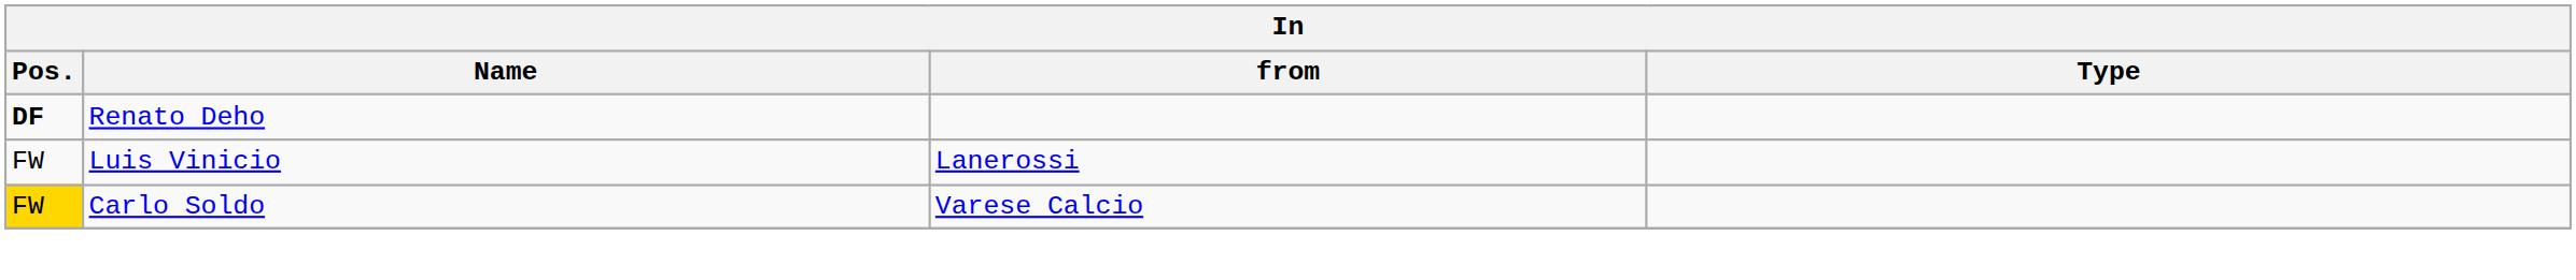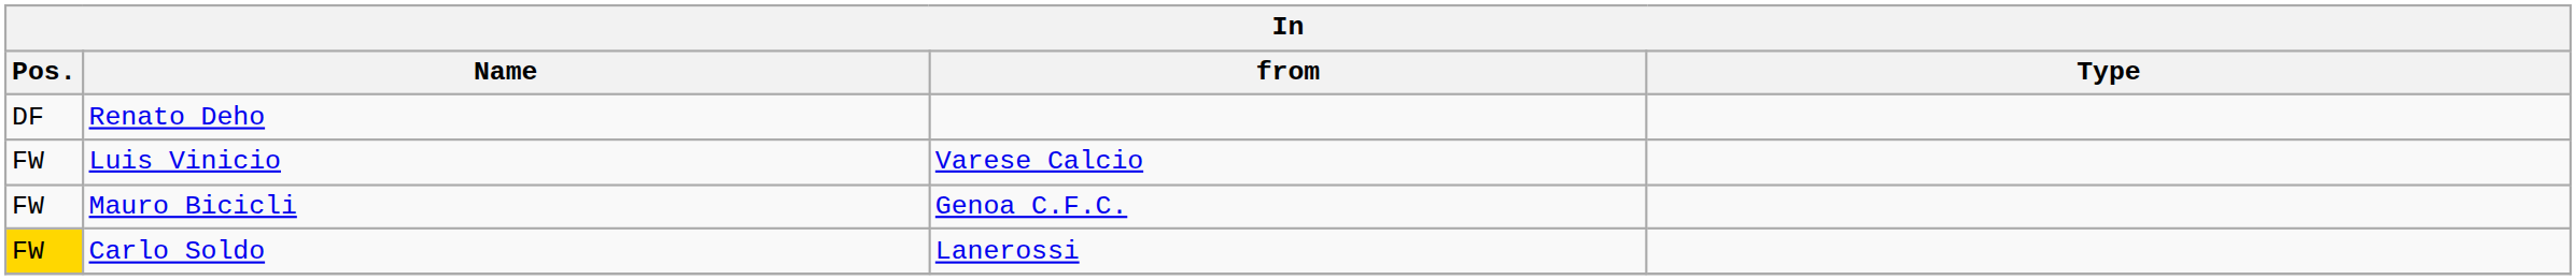Renato Deho | Pos.: bold -> normal
Luis Vinicio | from: Lanerossi -> Varese Calcio
+ row: FW | Mauro Bicicli | Genoa C.F.C.
Carlo Soldo | from: Varese Calcio -> Lanerossi
